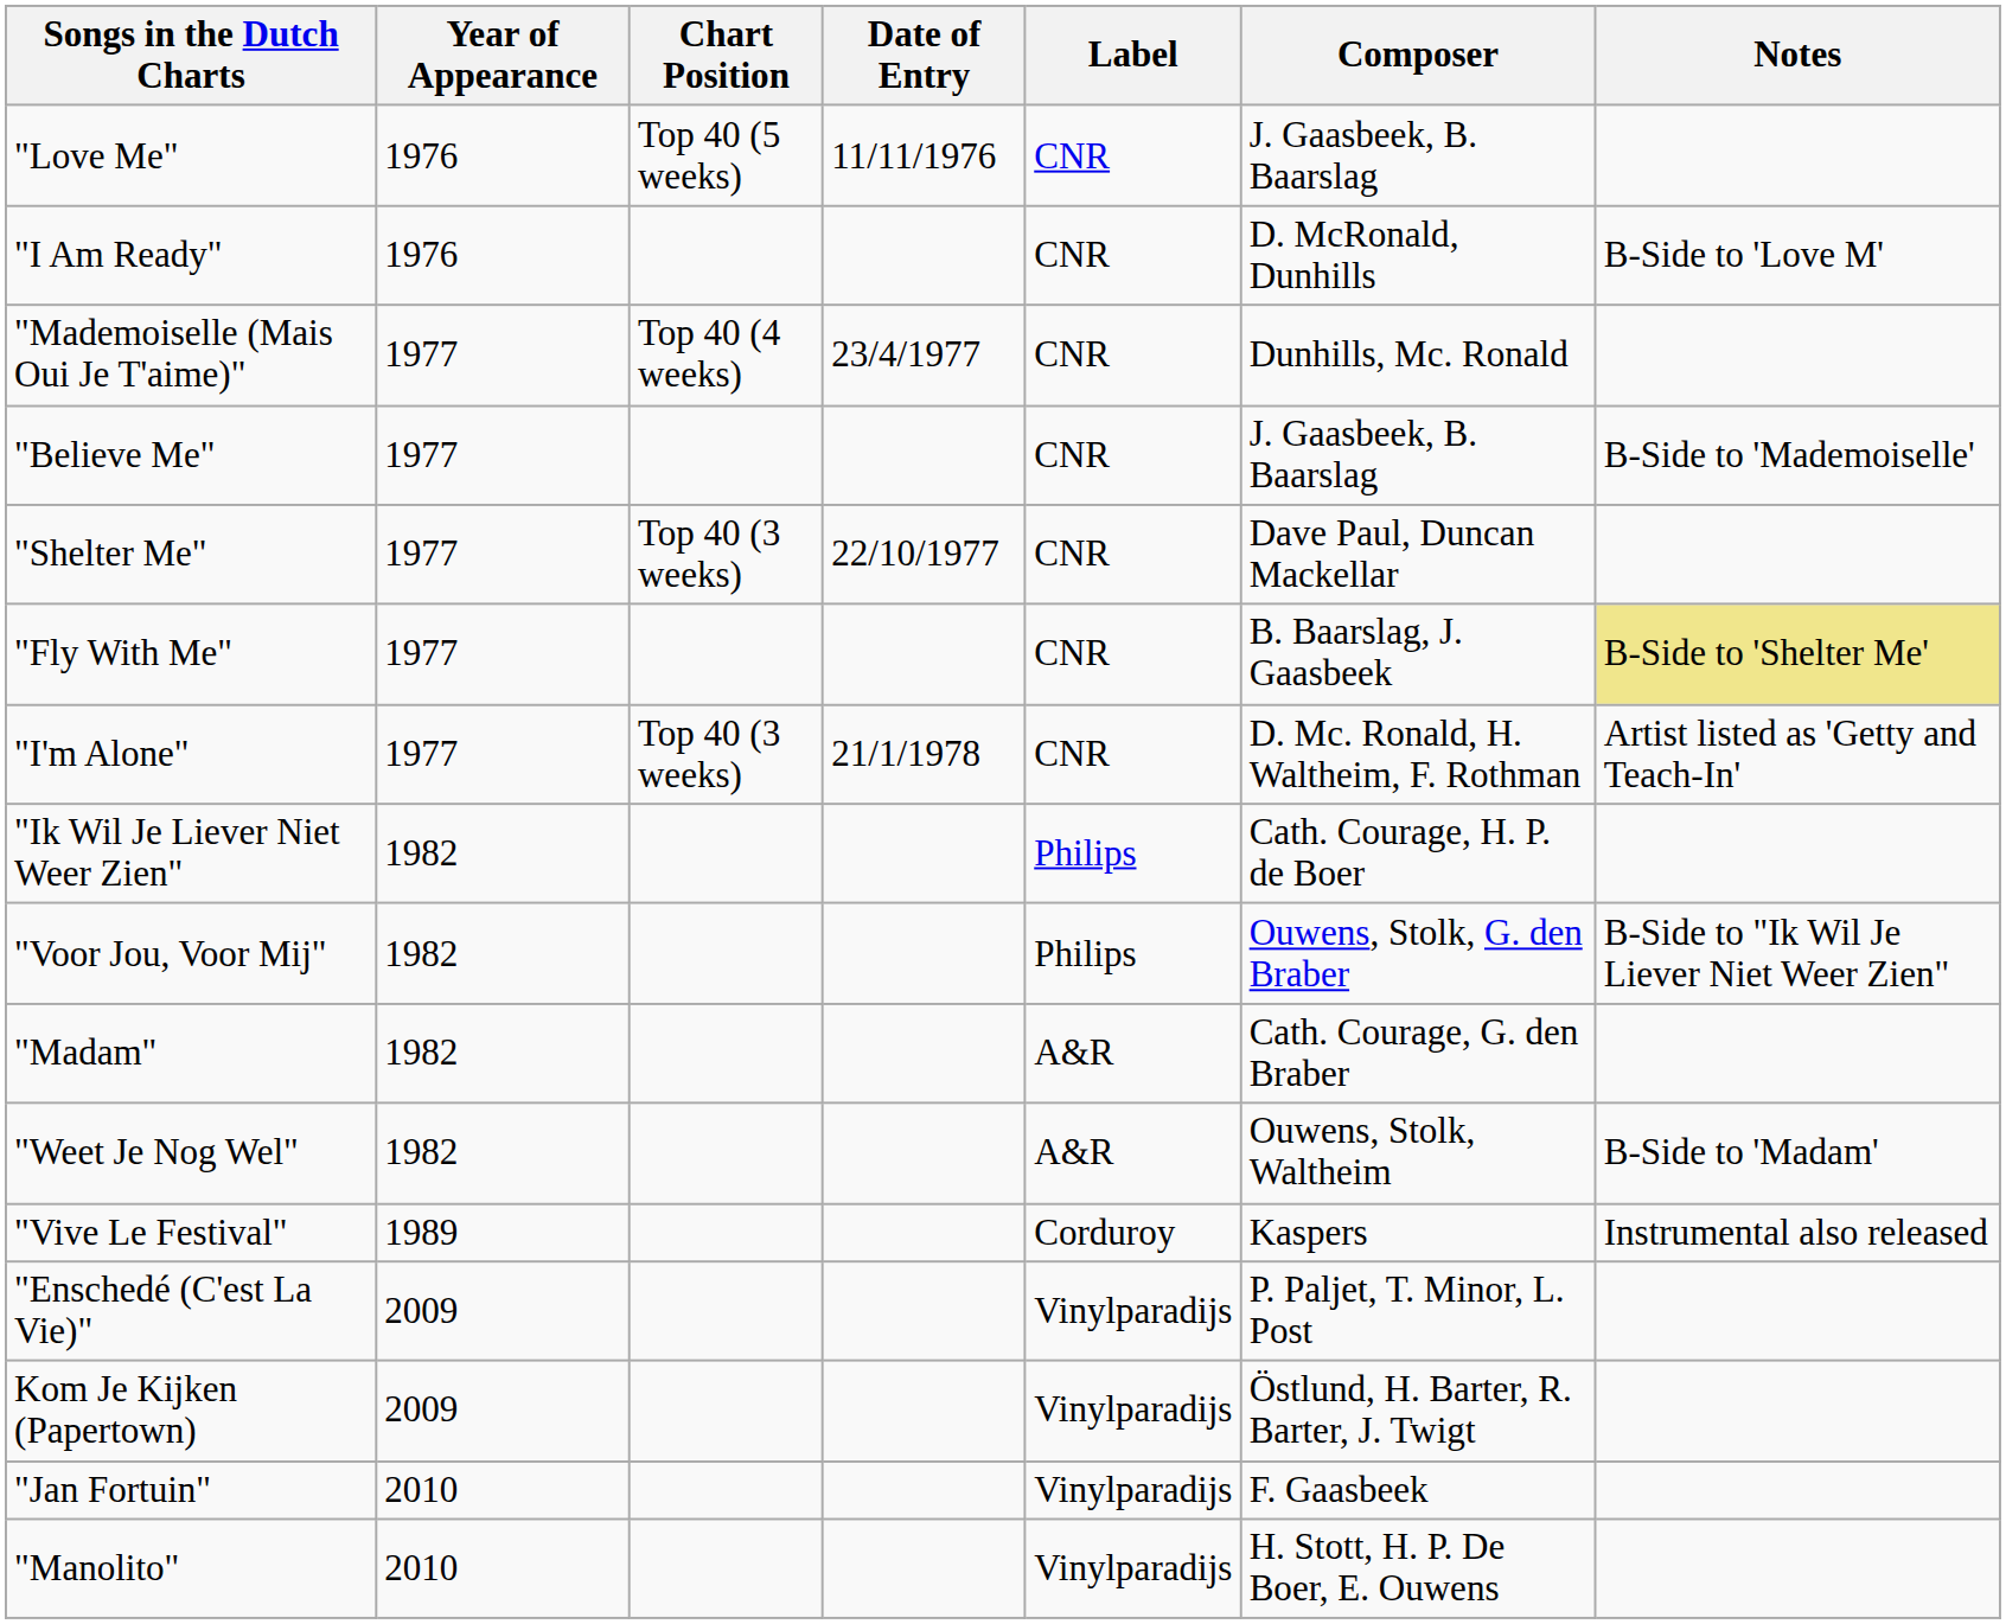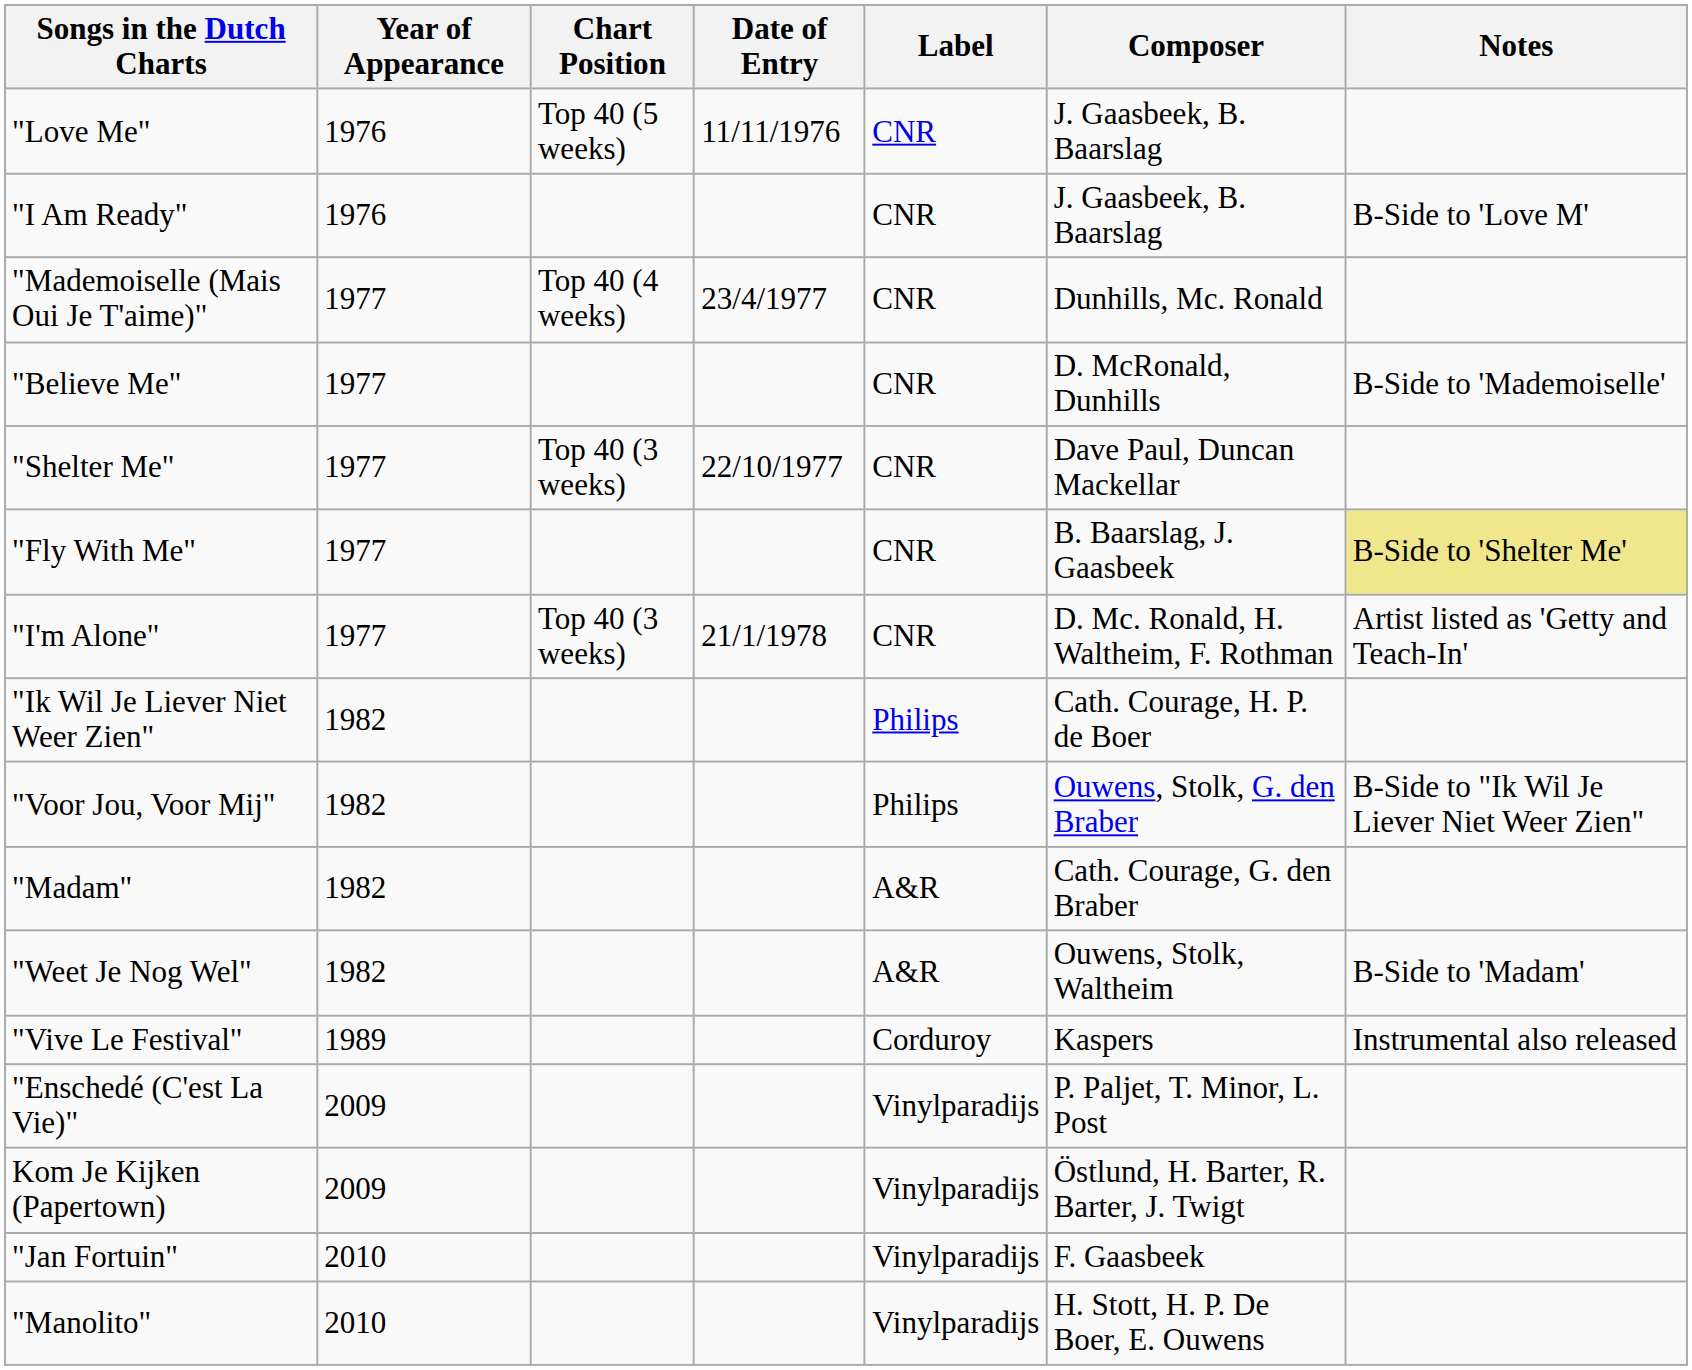"I Am Ready" | Composer: D. McRonald, Dunhills -> J. Gaasbeek, B. Baarslag
"Believe Me" | Composer: J. Gaasbeek, B. Baarslag -> D. McRonald, Dunhills
